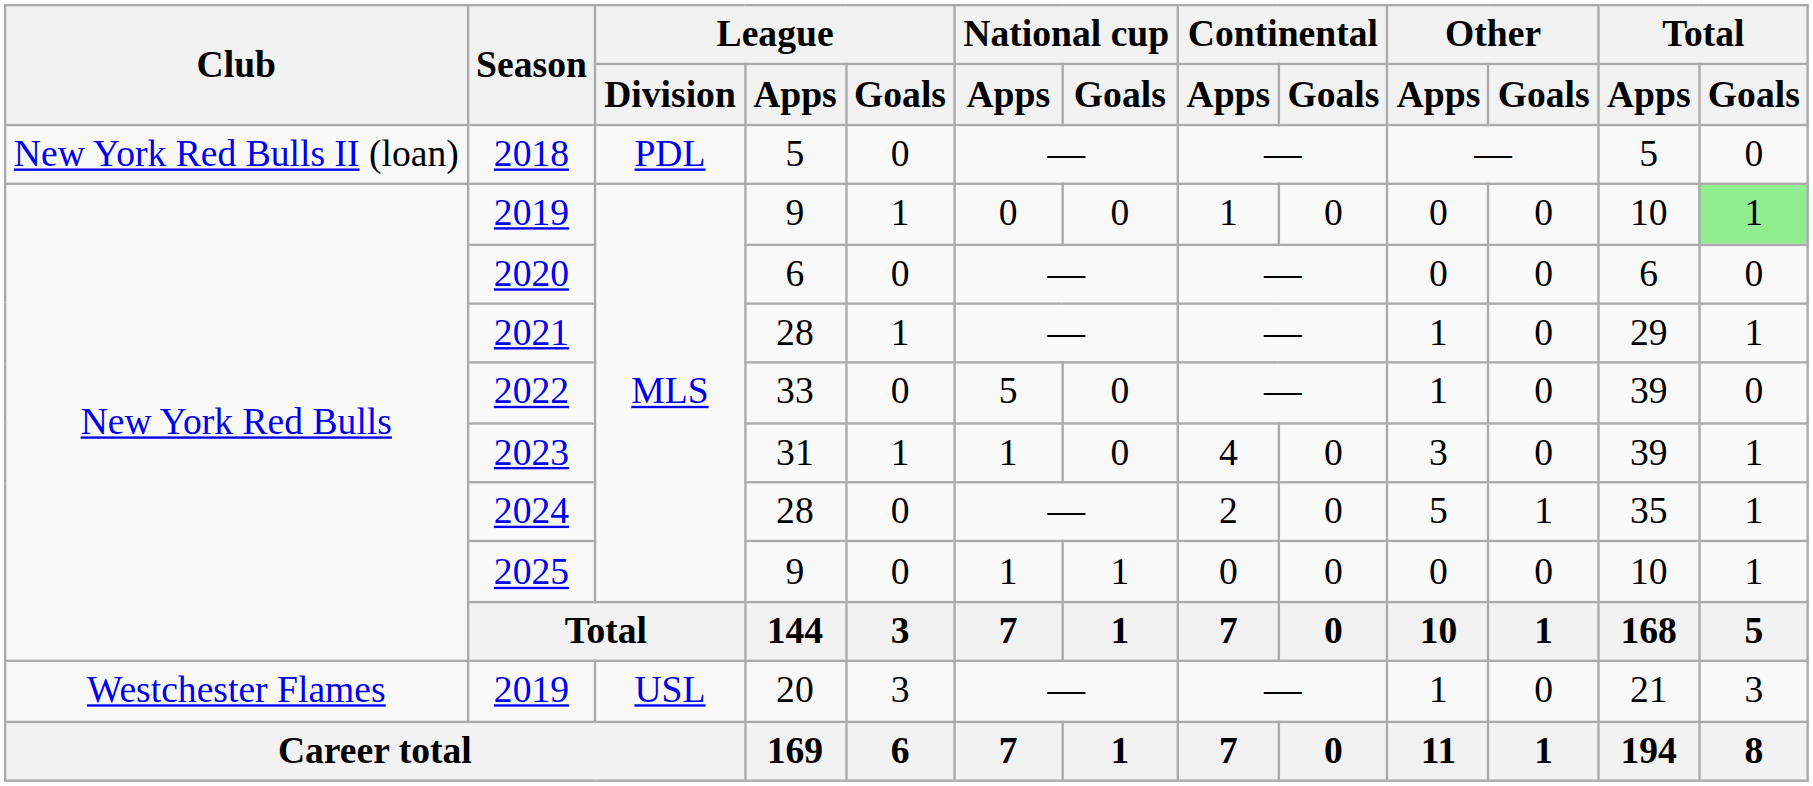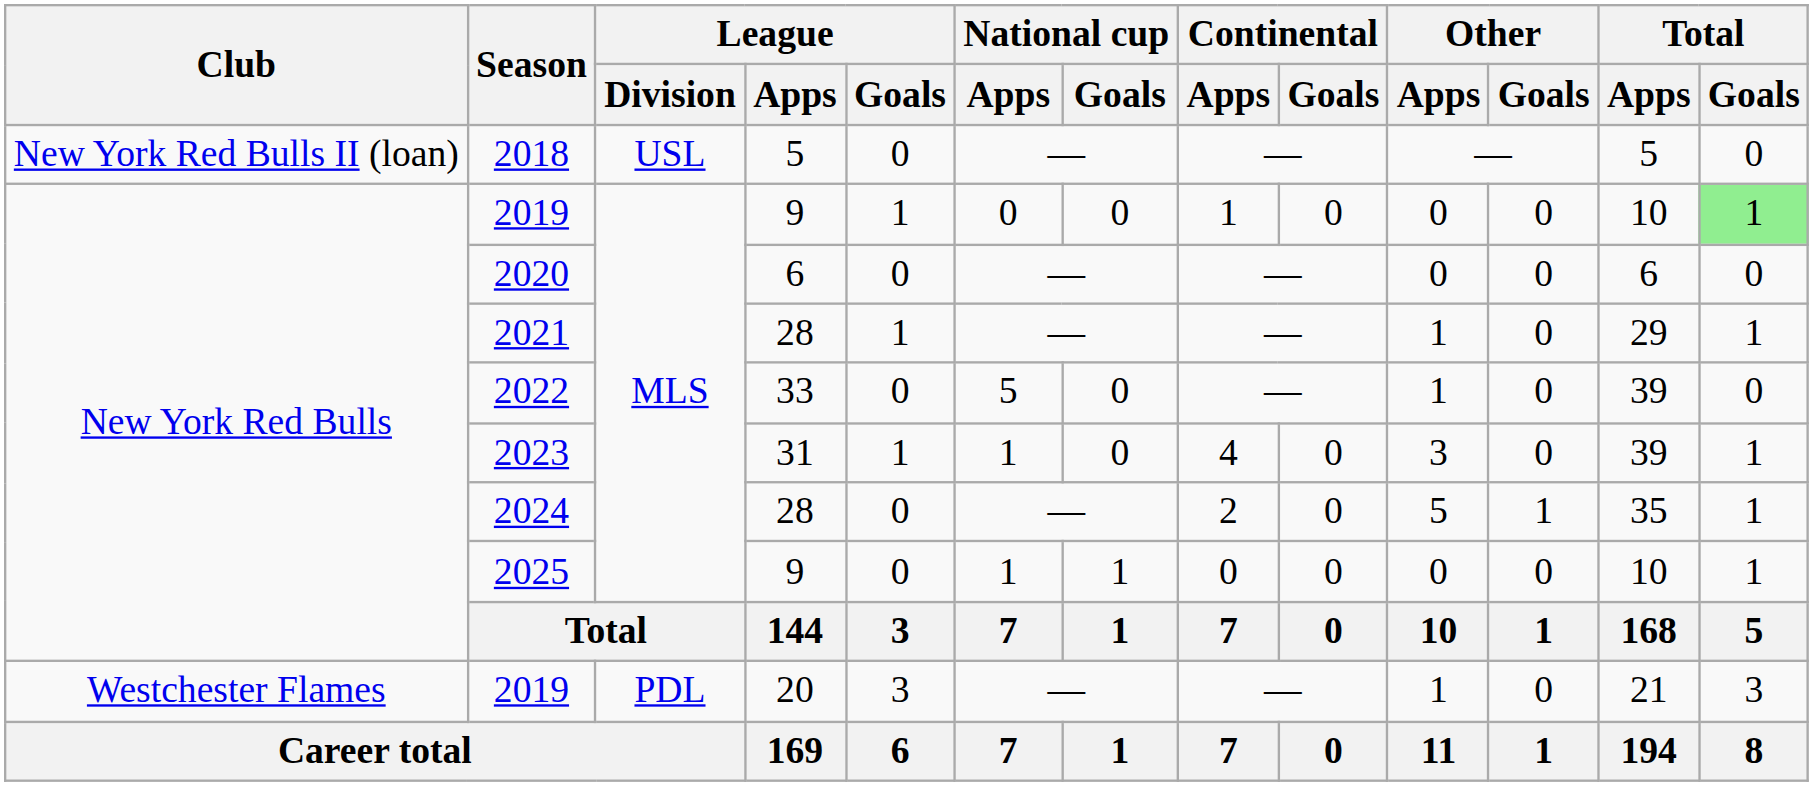2018 | League / Division: PDL -> USL
2019 / 20 | League / Division: USL -> PDL
